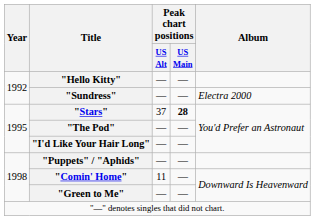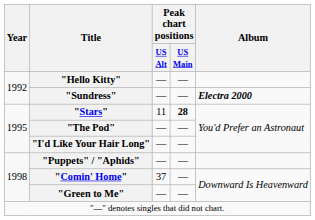"Sundress" | Album: normal -> bold
"Stars" | Peak chart positions / US Alt: 37 -> 11
"Comin' Home" | Peak chart positions / US Alt: 11 -> 37
